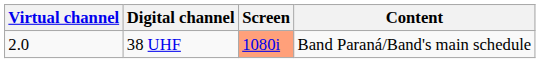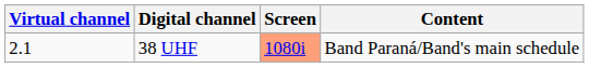38 UHF | Virtual channel: 2.0 -> 2.1
